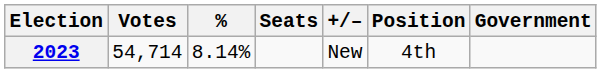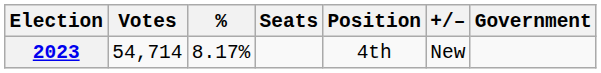columns swapped: +/– <-> Position
2023 | %: 8.14% -> 8.17%
